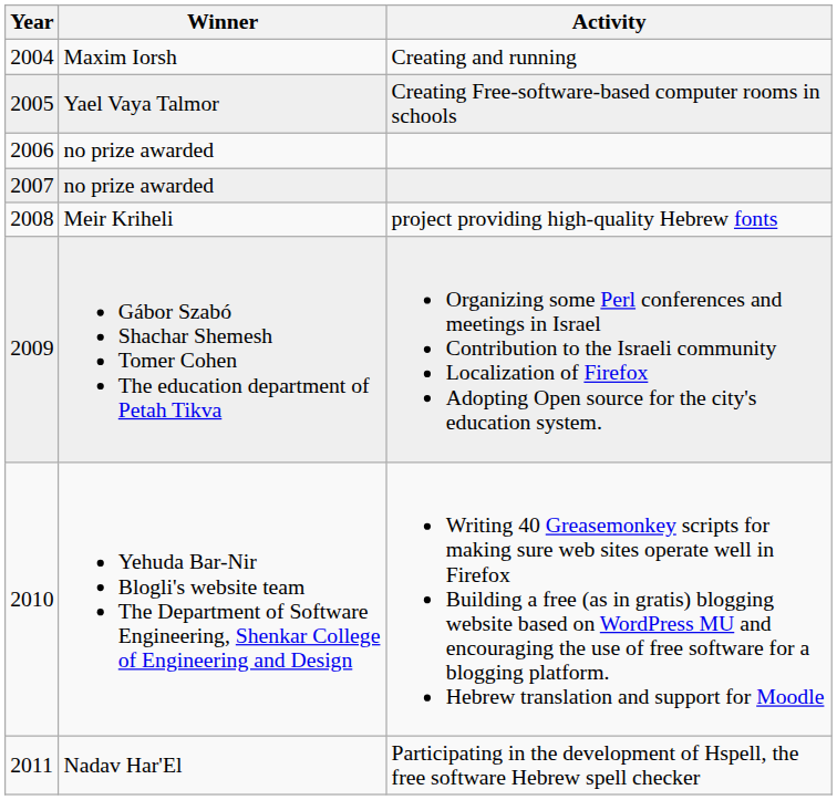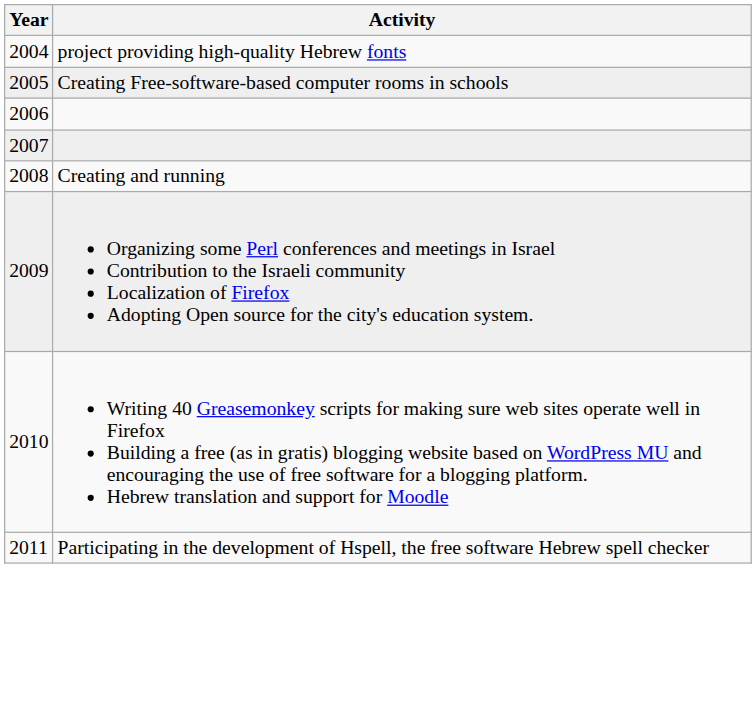- column: Winner | Maxim Iorsh | Yael Vaya Talmor | no prize awarded | no prize awarded | Meir Kriheli | Gábor Szabó Shachar Shemesh Tomer Cohen The education department of Petah Tikva | Yehuda Bar-Nir Blogli's website team The Department of Software Engineering, Shenkar College of Engineering and Design | Nadav Har'El
2004 | Activity: Creating and running -> project providing high-quality Hebrew fonts
2008 | Activity: project providing high-quality Hebrew fonts -> Creating and running
